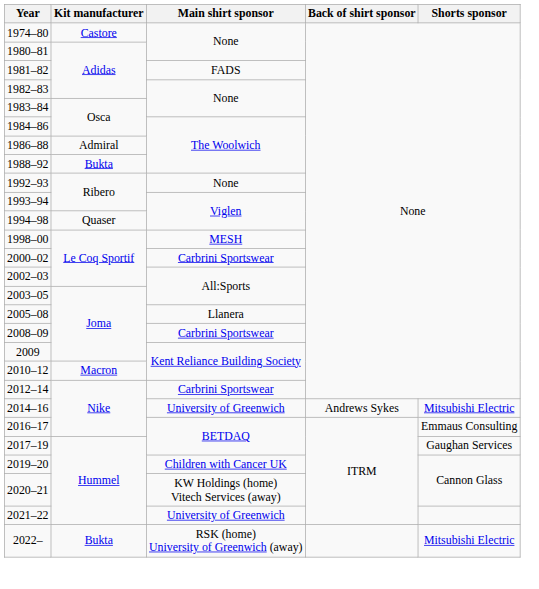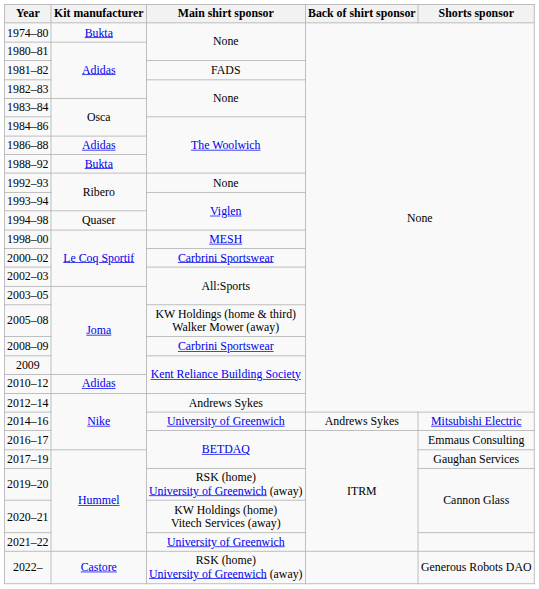1974–80 | Kit manufacturer: Castore -> Bukta
1986–88 | Kit manufacturer: Admiral -> Adidas
2005–08 | Main shirt sponsor: Llanera -> KW Holdings (home & third) Walker Mower (away)
2010–12 | Kit manufacturer: Macron -> Adidas
2012–14 | Main shirt sponsor: Carbrini Sportswear -> Andrews Sykes
2019–20 | Main shirt sponsor: Children with Cancer UK -> RSK (home) University of Greenwich (away)
2022– | Kit manufacturer: Bukta -> Castore
2022– | Shorts sponsor: Mitsubishi Electric -> Generous Robots DAO
